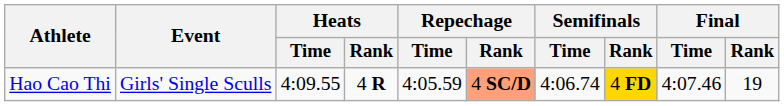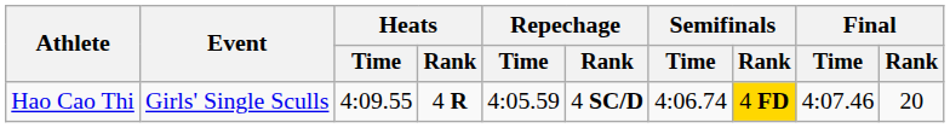Hao Cao Thi | Repechage / Rank: lightsalmon background -> no background
Hao Cao Thi | Final / Rank: 19 -> 20
